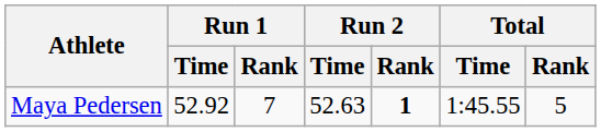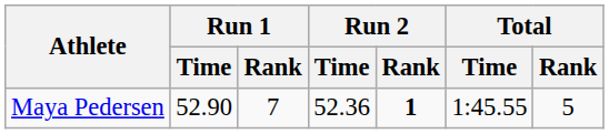Maya Pedersen | Run 1 / Time: 52.92 -> 52.90
Maya Pedersen | Run 2 / Time: 52.63 -> 52.36
